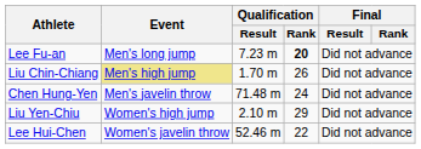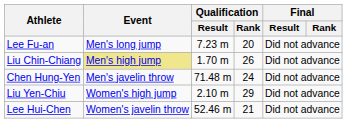Lee Fu-an | Qualification / Rank: bold -> normal
Lee Hui-Chen | Qualification / Rank: 22 -> 21
